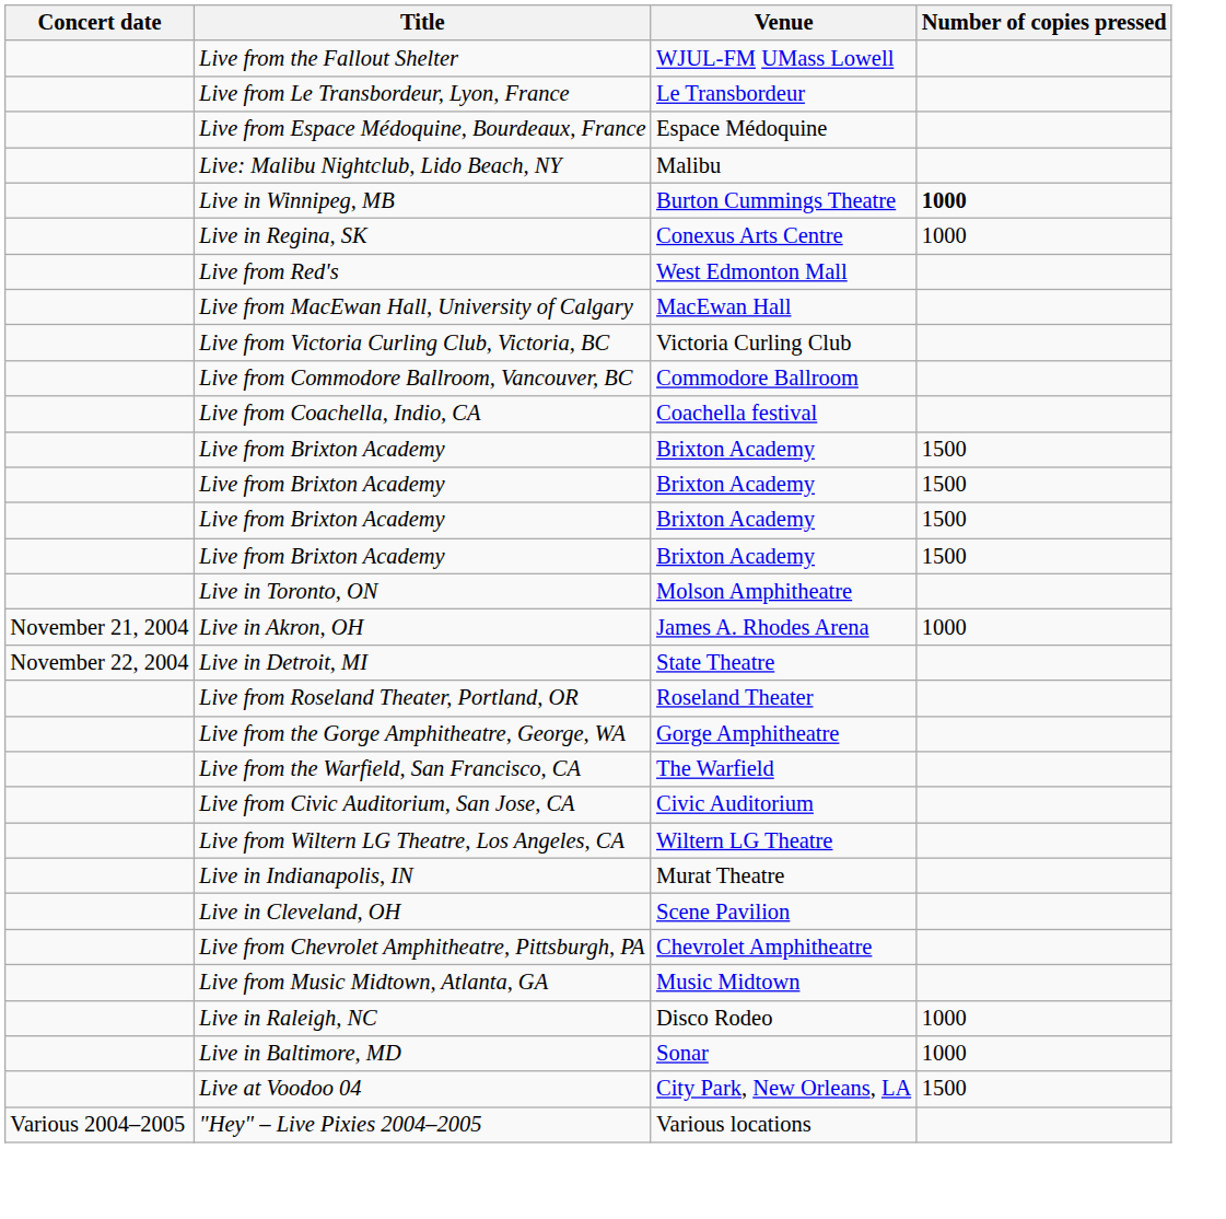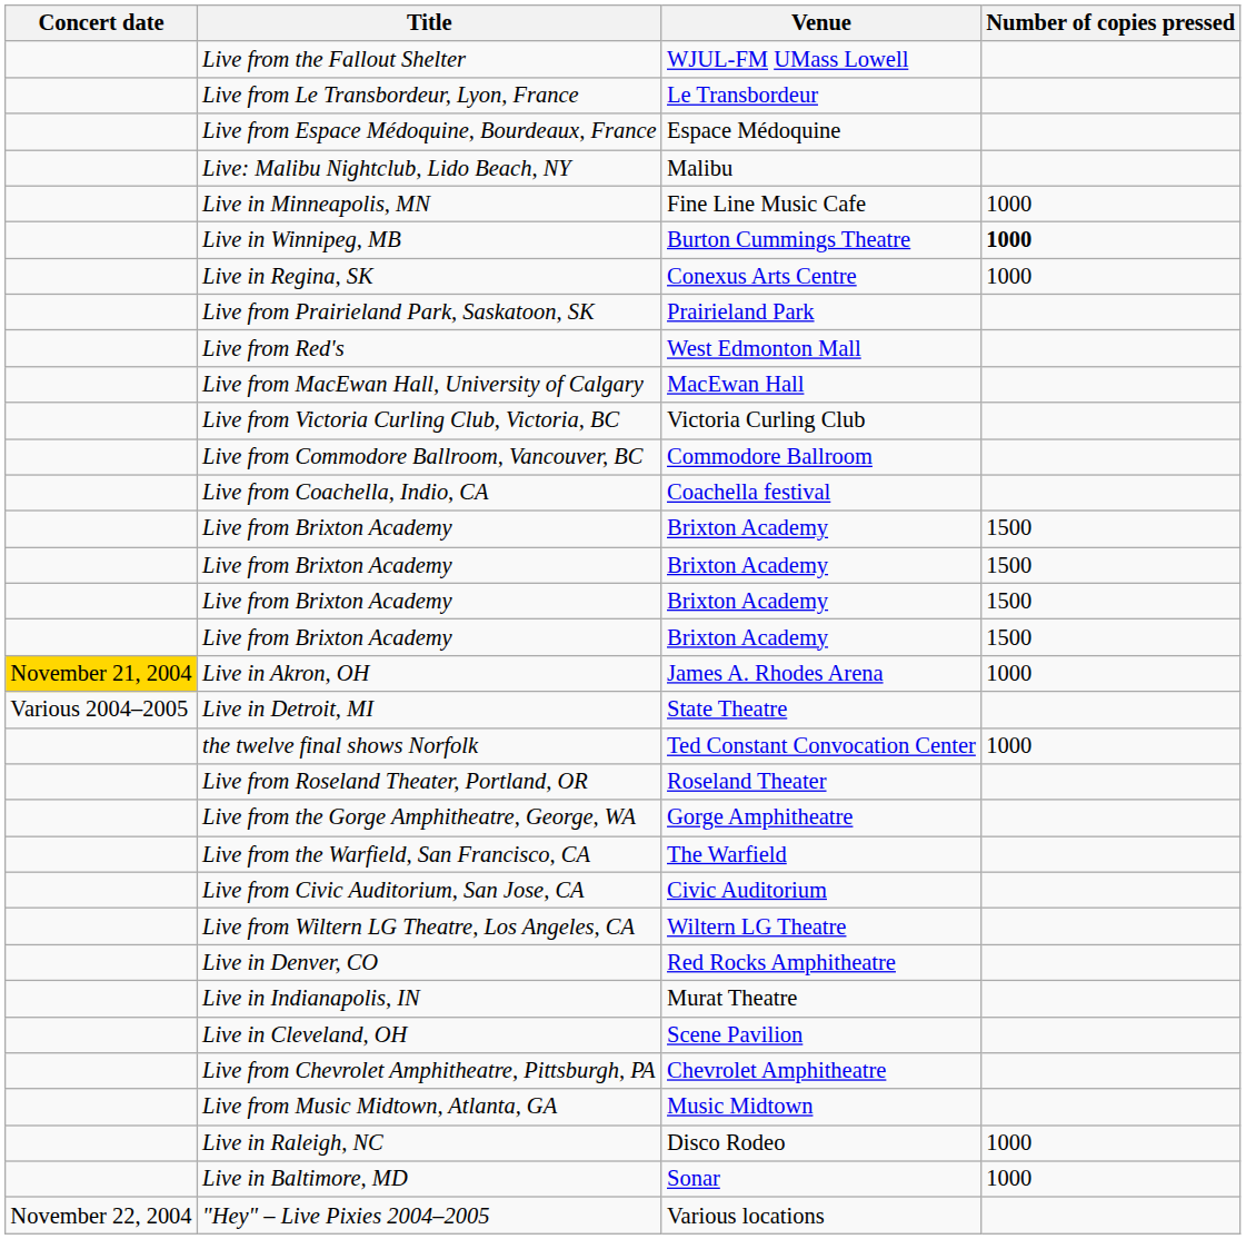+ row: Live in Minneapolis, MN | Fine Line Music Cafe | 1000
+ row: Live from Prairieland Park, Saskatoon, SK | Prairieland Park
- row: Live in Toronto, ON | Molson Amphitheatre
Live in Akron, OH | Concert date: no background -> gold background
Live in Detroit, MI | Concert date: November 22, 2004 -> Various 2004–2005
+ row: the twelve final shows Norfolk | Ted Constant Convocation Center | 1000
+ row: Live in Denver, CO | Red Rocks Amphitheatre
- row: Live at Voodoo 04 | City Park, New Orleans, LA | 1500
"Hey" – Live Pixies 2004–2005 | Concert date: Various 2004–2005 -> November 22, 2004
